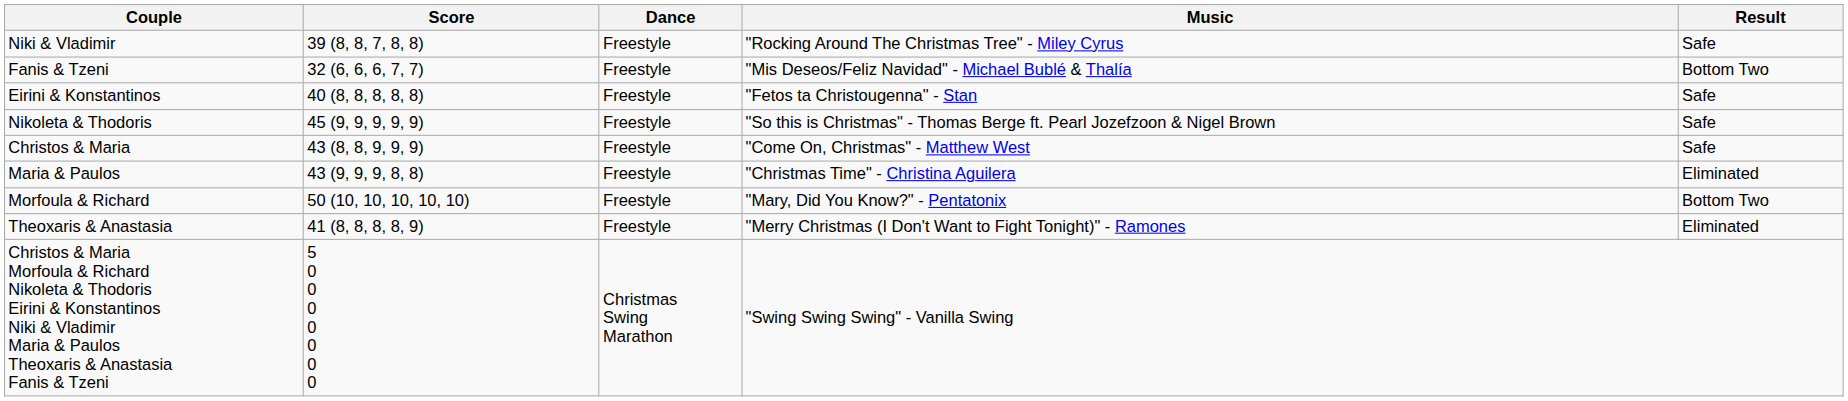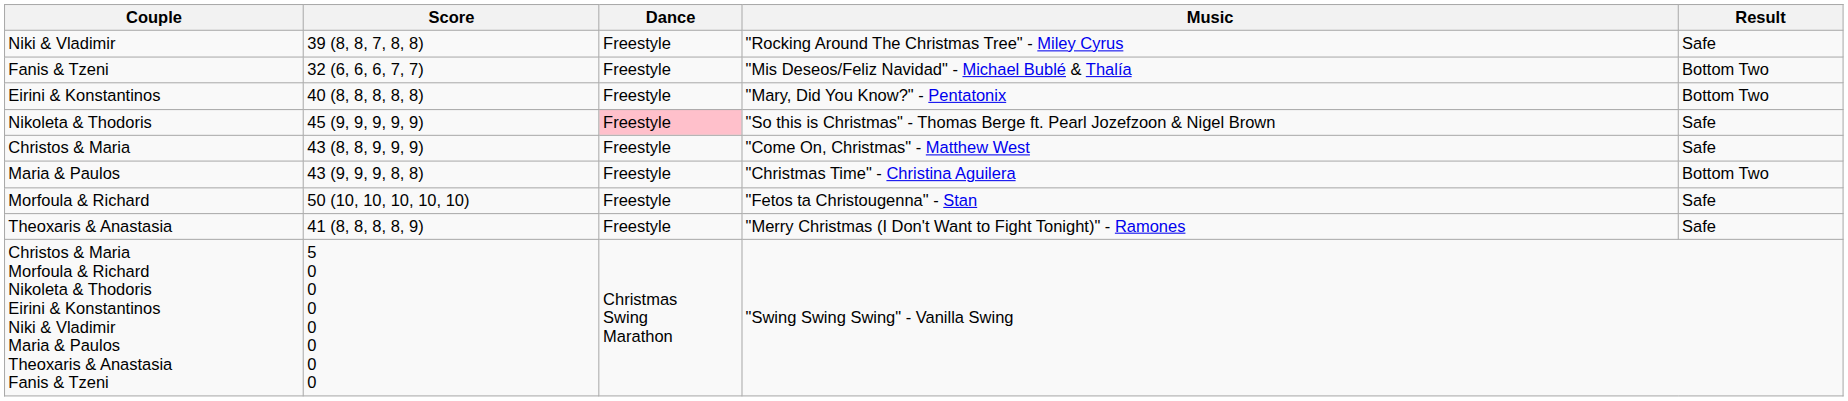Eirini & Konstantinos | Music: "Fetos ta Christougenna" - Stan -> "Mary, Did You Know?" - Pentatonix
Eirini & Konstantinos | Result: Safe -> Bottom Two
Nikoleta & Thodoris | Dance: no background -> pink background
Maria & Paulos | Result: Eliminated -> Bottom Two
Morfoula & Richard | Music: "Mary, Did You Know?" - Pentatonix -> "Fetos ta Christougenna" - Stan
Morfoula & Richard | Result: Bottom Two -> Safe
Theoxaris & Anastasia | Result: Eliminated -> Safe
